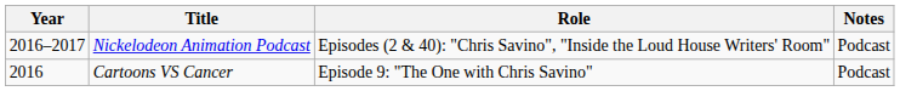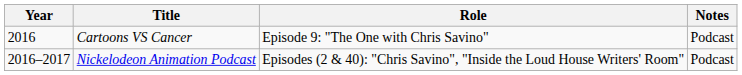rows swapped: Cartoons VS Cancer <-> Nickelodeon Animation Podcast
